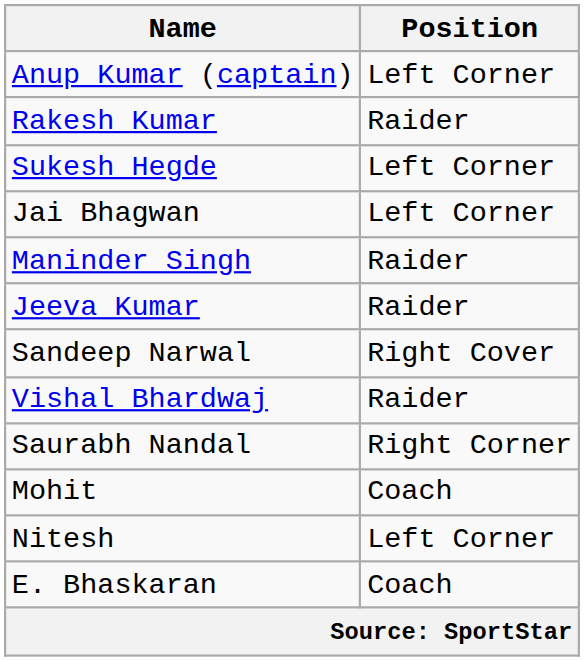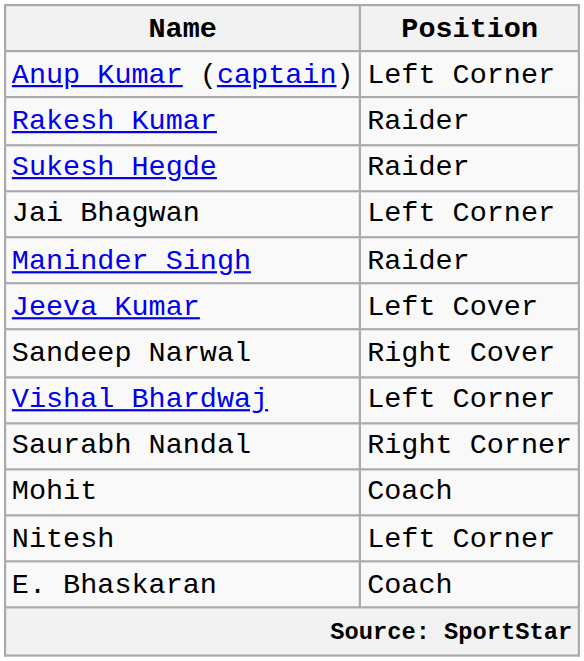Sukesh Hegde | Position: Left Corner -> Raider
Jeeva Kumar | Position: Raider -> Left Cover
Vishal Bhardwaj | Position: Raider -> Left Corner
